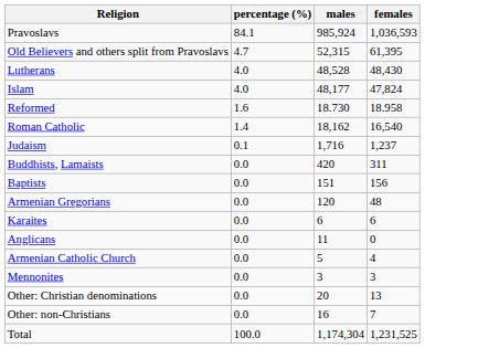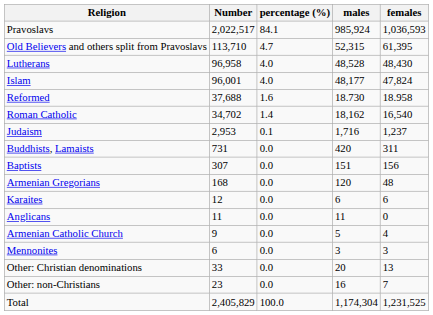+ column: Number | 2,022,517 | 113,710 | 96,958 | 96,001 | 37,688 | 34,702 | 2,953 | 731 | 307 | 168 | 12 | 11 | 9 | 6 | 33 | 23 | 2,405,829
